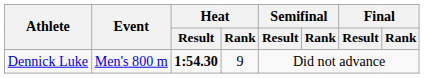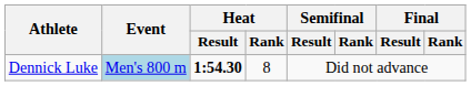Dennick Luke | Event: no background -> lightblue background
Dennick Luke | Heat / Rank: 9 -> 8
